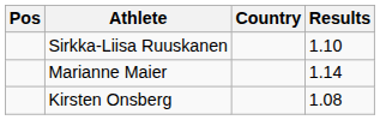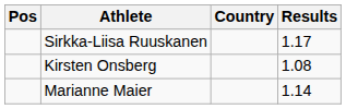Sirkka-Liisa Ruuskanen | Results: 1.10 -> 1.17
rows swapped: Marianne Maier <-> Kirsten Onsberg
